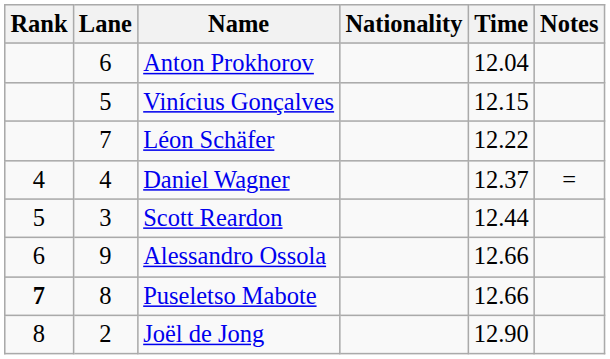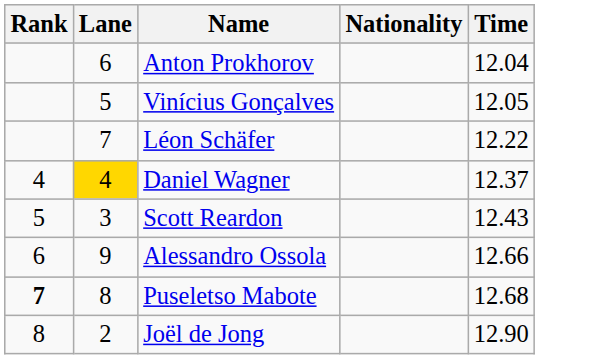- column: Notes | =
Vinícius Gonçalves | Time: 12.15 -> 12.05
Daniel Wagner | Lane: no background -> gold background
Scott Reardon | Time: 12.44 -> 12.43
Puseletso Mabote | Time: 12.66 -> 12.68
